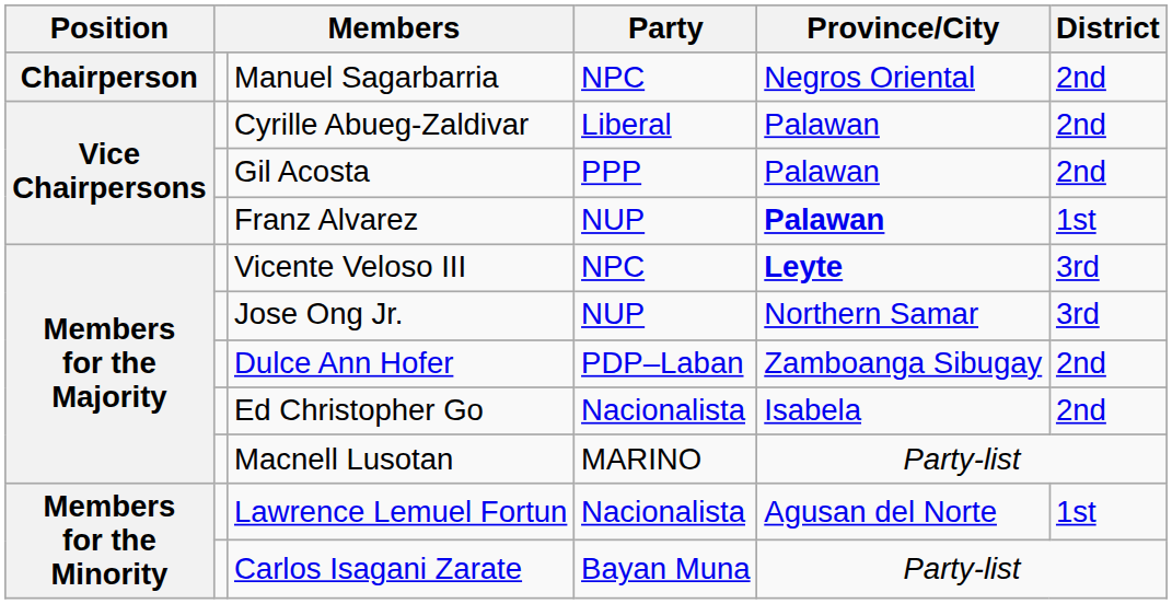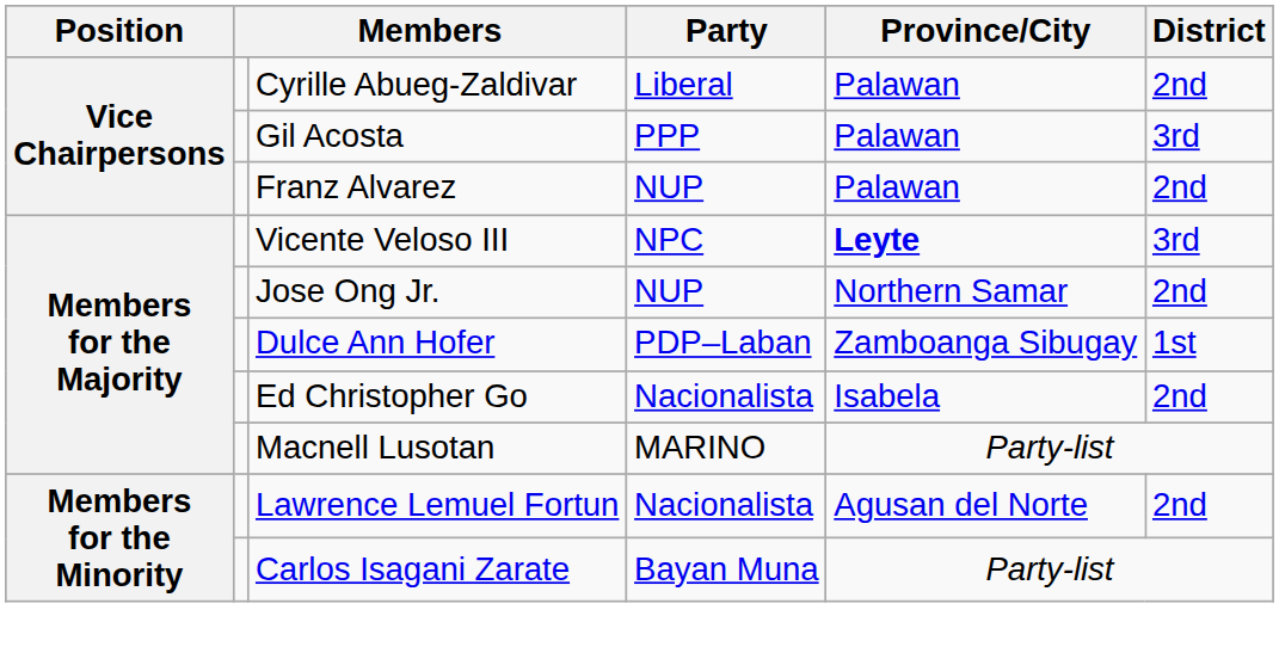- row: Chairperson | Manuel Sagarbarria | NPC | Negros Oriental | 2nd
Gil Acosta | District: 2nd -> 3rd
Franz Alvarez | Province/City: bold -> normal
Franz Alvarez | District: 1st -> 2nd
Jose Ong Jr. | District: 3rd -> 2nd
Dulce Ann Hofer | District: 2nd -> 1st
Lawrence Lemuel Fortun | District: 1st -> 2nd
